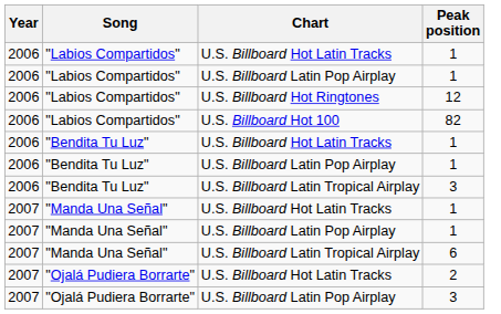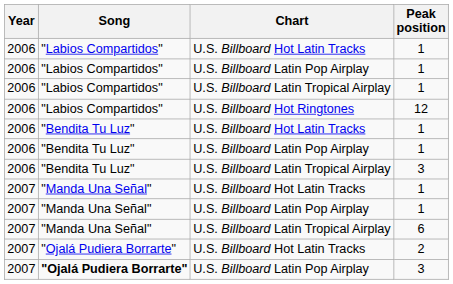+ row: 2006 | "Labios Compartidos" | U.S. Billboard Latin Tropical Airplay | 1
- row: 2006 | "Labios Compartidos" | U.S. Billboard Hot 100 | 82
U.S. Billboard Latin Pop Airplay / 3 | Song: normal -> bold
